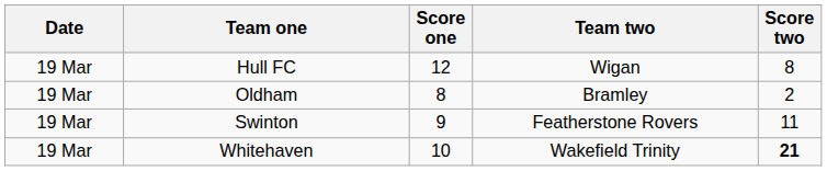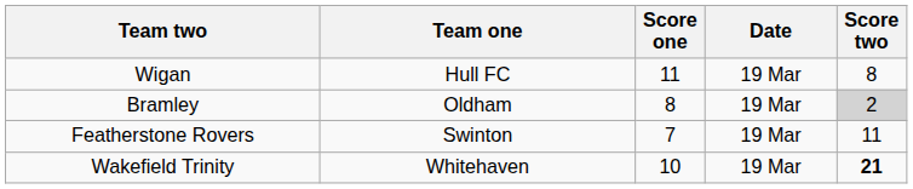columns swapped: Date <-> Team two
Hull FC | Score one: 12 -> 11
Oldham | Score two: no background -> lightgrey background
Swinton | Score one: 9 -> 7
